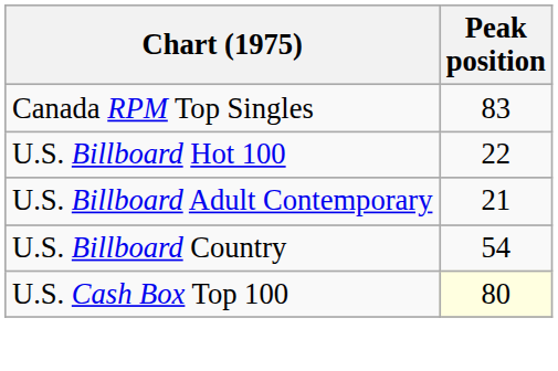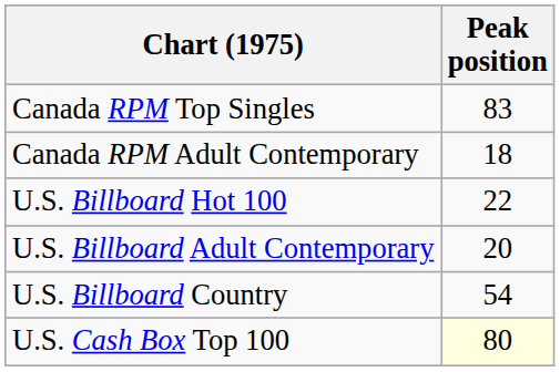+ row: Canada RPM Adult Contemporary | 18
U.S. Billboard Adult Contemporary | Peak position: 21 -> 20
